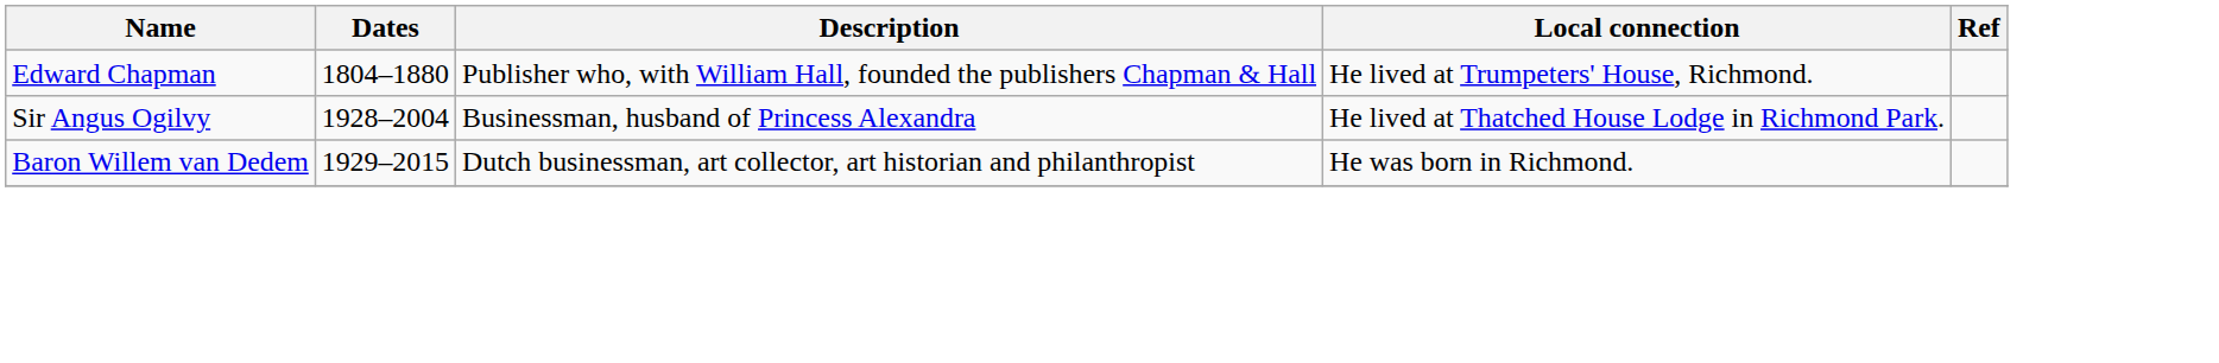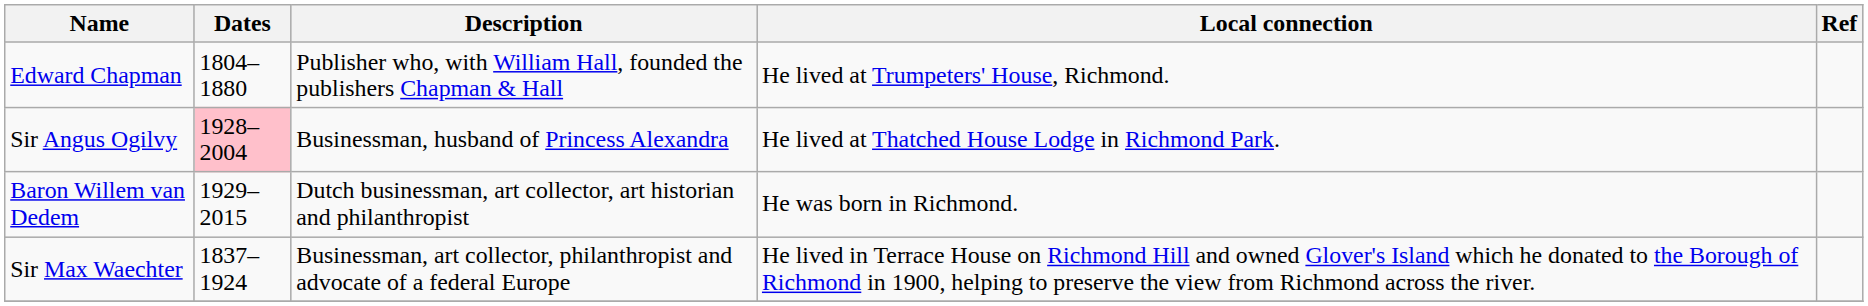Sir Angus Ogilvy | Dates: no background -> pink background
+ row: Sir Max Waechter | 1837–1924 | Businessman, art collector, philanthropist and advocate of a federal Europe | He lived in Terrace House on Richmond Hill and owned Glover's Island which he donated to the Borough of Richmond in 1900, helping to preserve the view from Richmond across the river.
